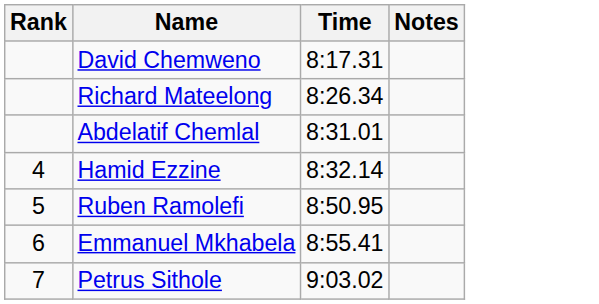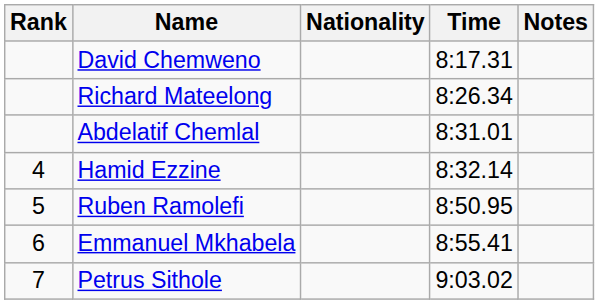+ column: Nationality
